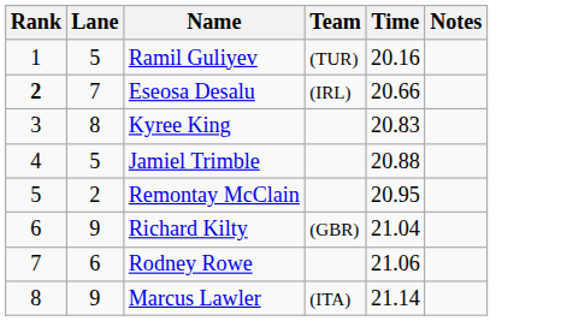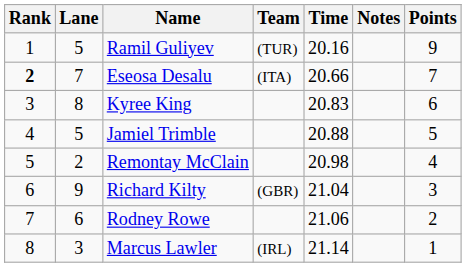+ column: Points | 9 | 7 | 6 | 5 | 4 | 3 | 2 | 1
Eseosa Desalu | Team: (IRL) -> (ITA)
Remontay McClain | Time: 20.95 -> 20.98
Marcus Lawler | Lane: 9 -> 3
Marcus Lawler | Team: (ITA) -> (IRL)
